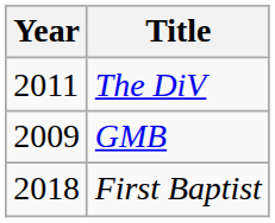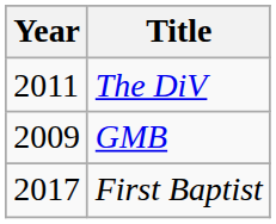First Baptist | Year: 2018 -> 2017
